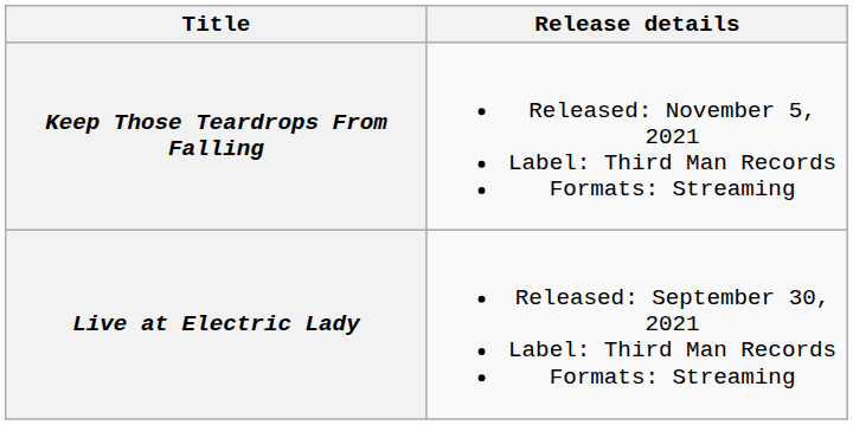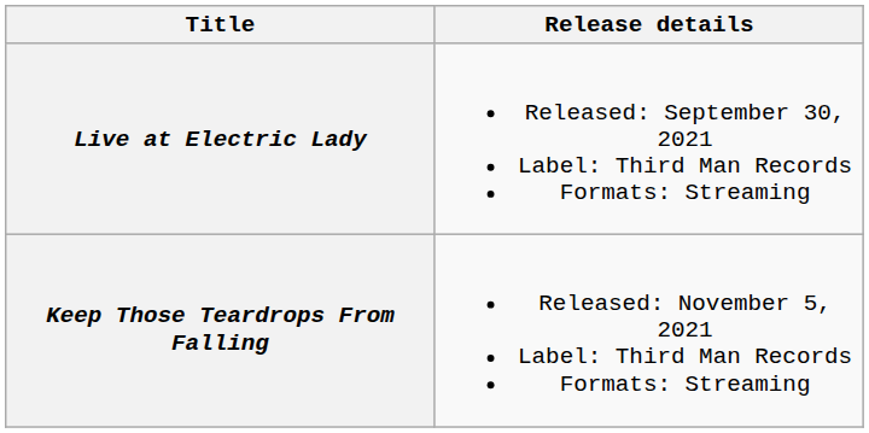rows swapped: Live at Electric Lady <-> Keep Those Teardrops From Falling
